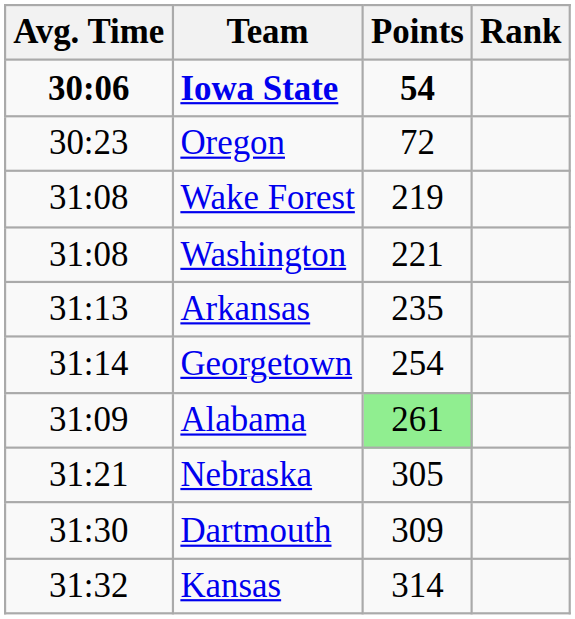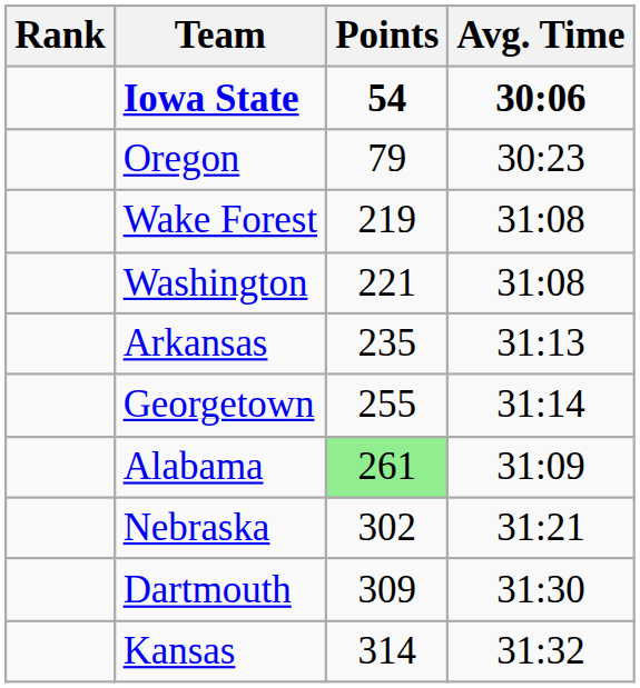columns swapped: Rank <-> Avg. Time
Oregon | Points: 72 -> 79
Georgetown | Points: 254 -> 255
Nebraska | Points: 305 -> 302
